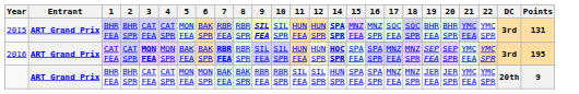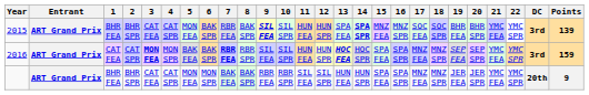+ column: 13 | SPA FEA | HOC FEA | HUN FEA
2015 | 8: RBR SPR -> BAK SPR
2015 | Points: 131 -> 139
2016 | 14: bold -> normal
2016 | Points: 195 -> 159
